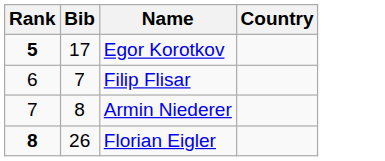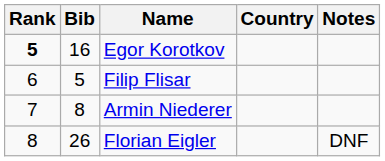+ column: Notes | DNF
Egor Korotkov | Bib: 17 -> 16
Filip Flisar | Bib: 7 -> 5
Florian Eigler | Rank: bold -> normal
